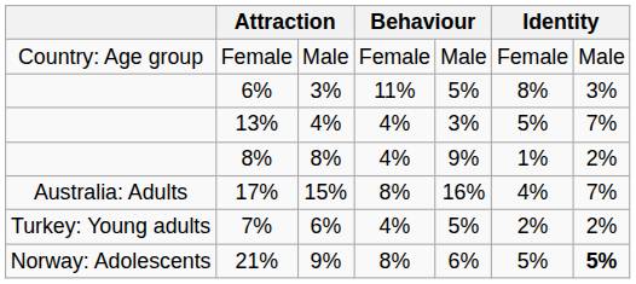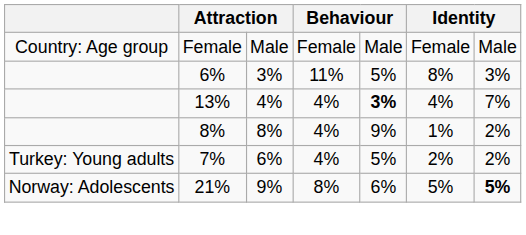13% | column 5: normal -> bold
13% | column 6: 5% -> 4%
- row: Australia: Adults | 17% | 15% | 8% | 16% | 4% | 7%
